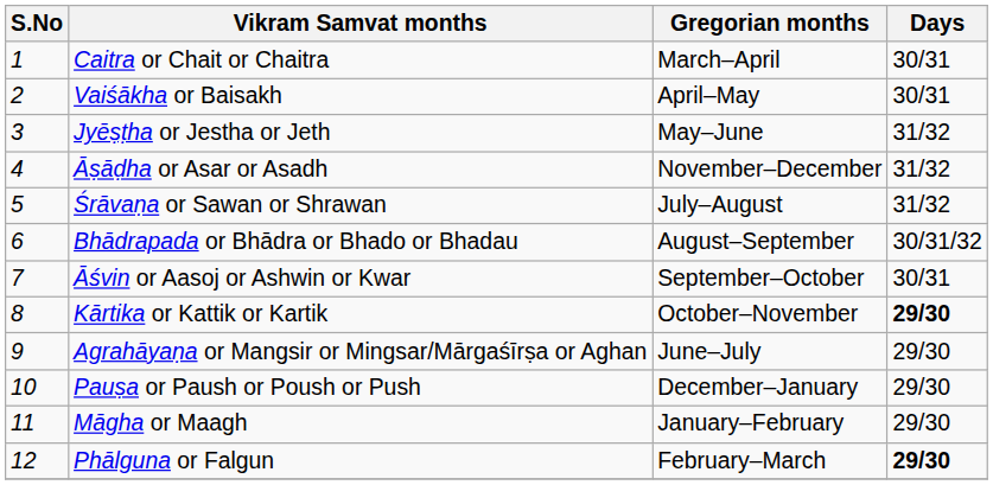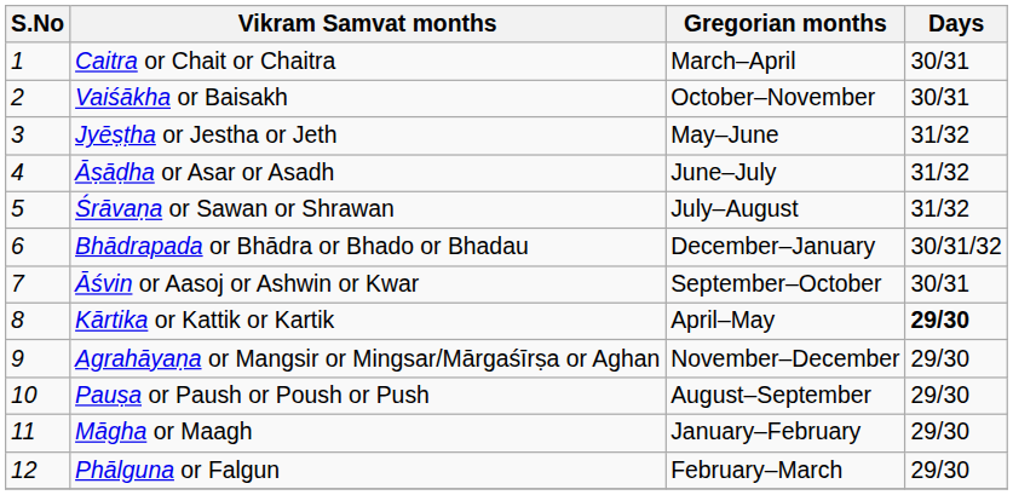Vaiśākha or Baisakh | Gregorian months: April–May -> October–November
Āṣāḍha or Asar or Asadh | Gregorian months: November–December -> June–July
Bhādrapada or Bhādra or Bhado or Bhadau | Gregorian months: August–September -> December–January
Kārtika or Kattik or Kartik | Gregorian months: October–November -> April–May
Agrahāyaṇa or Mangsir or Mingsar/Mārgaśīrṣa or Aghan | Gregorian months: June–July -> November–December
Pauṣa or Paush or Poush or Push | Gregorian months: December–January -> August–September
Phālguna or Falgun | Days: bold -> normal
